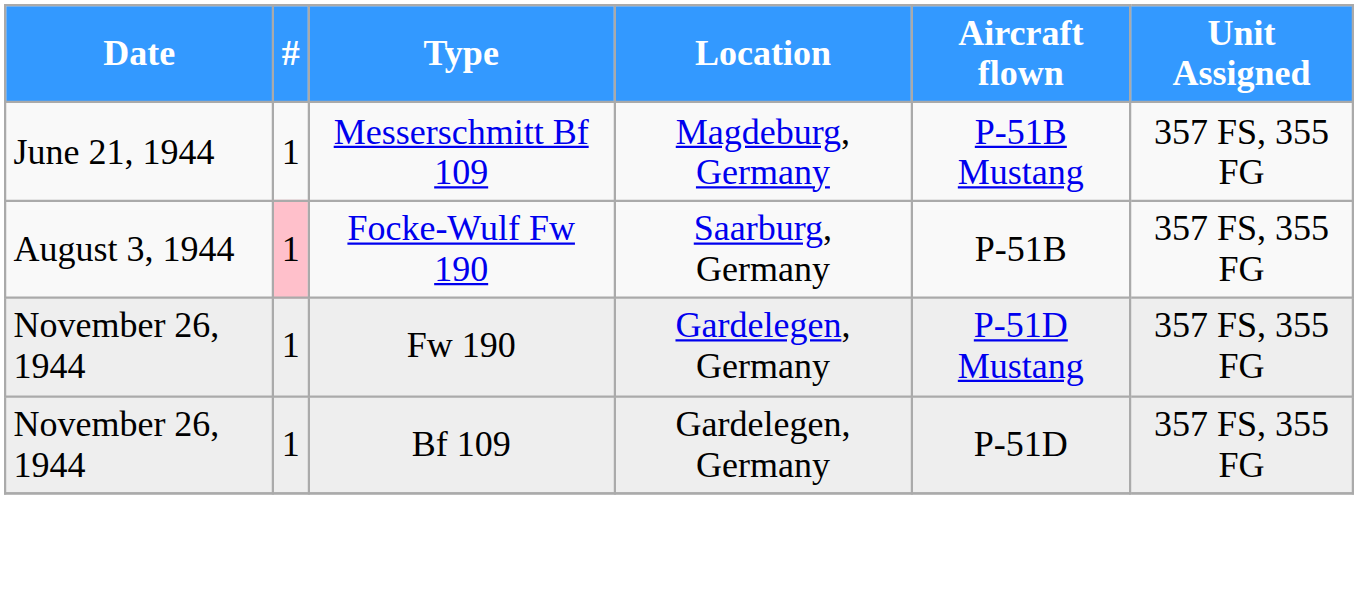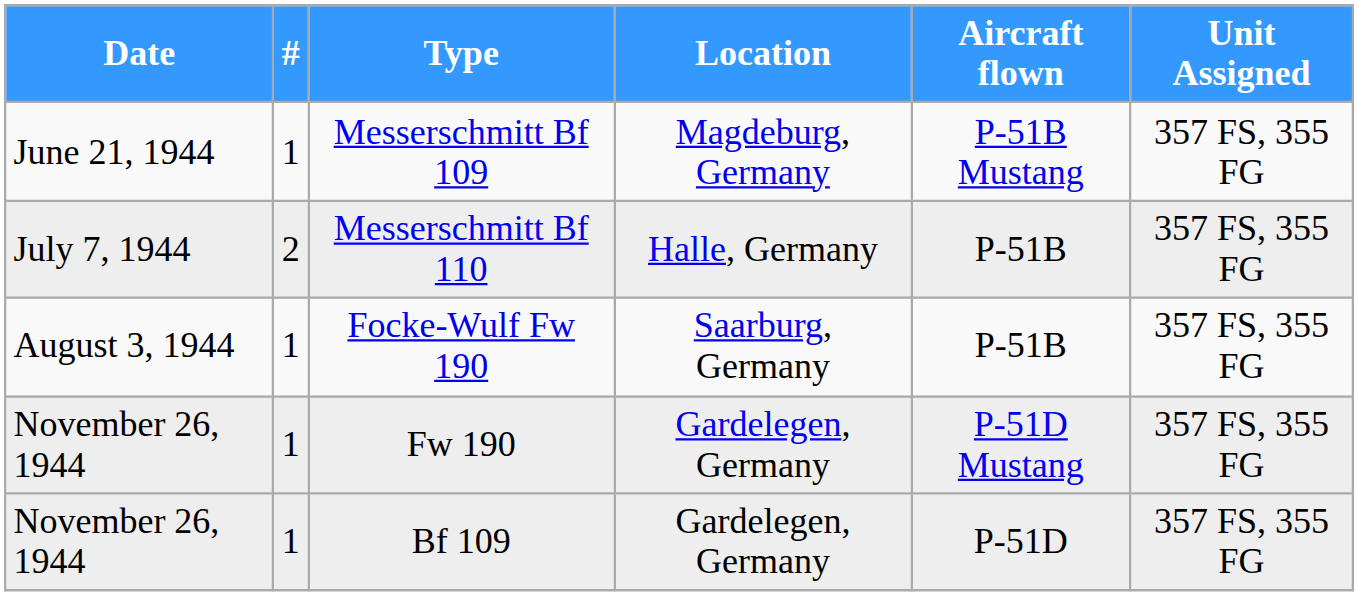+ row: July 7, 1944 | 2 | Messerschmitt Bf 110 | Halle, Germany | P-51B | 357 FS, 355 FG
Focke-Wulf Fw 190 | #: pink background -> no background
